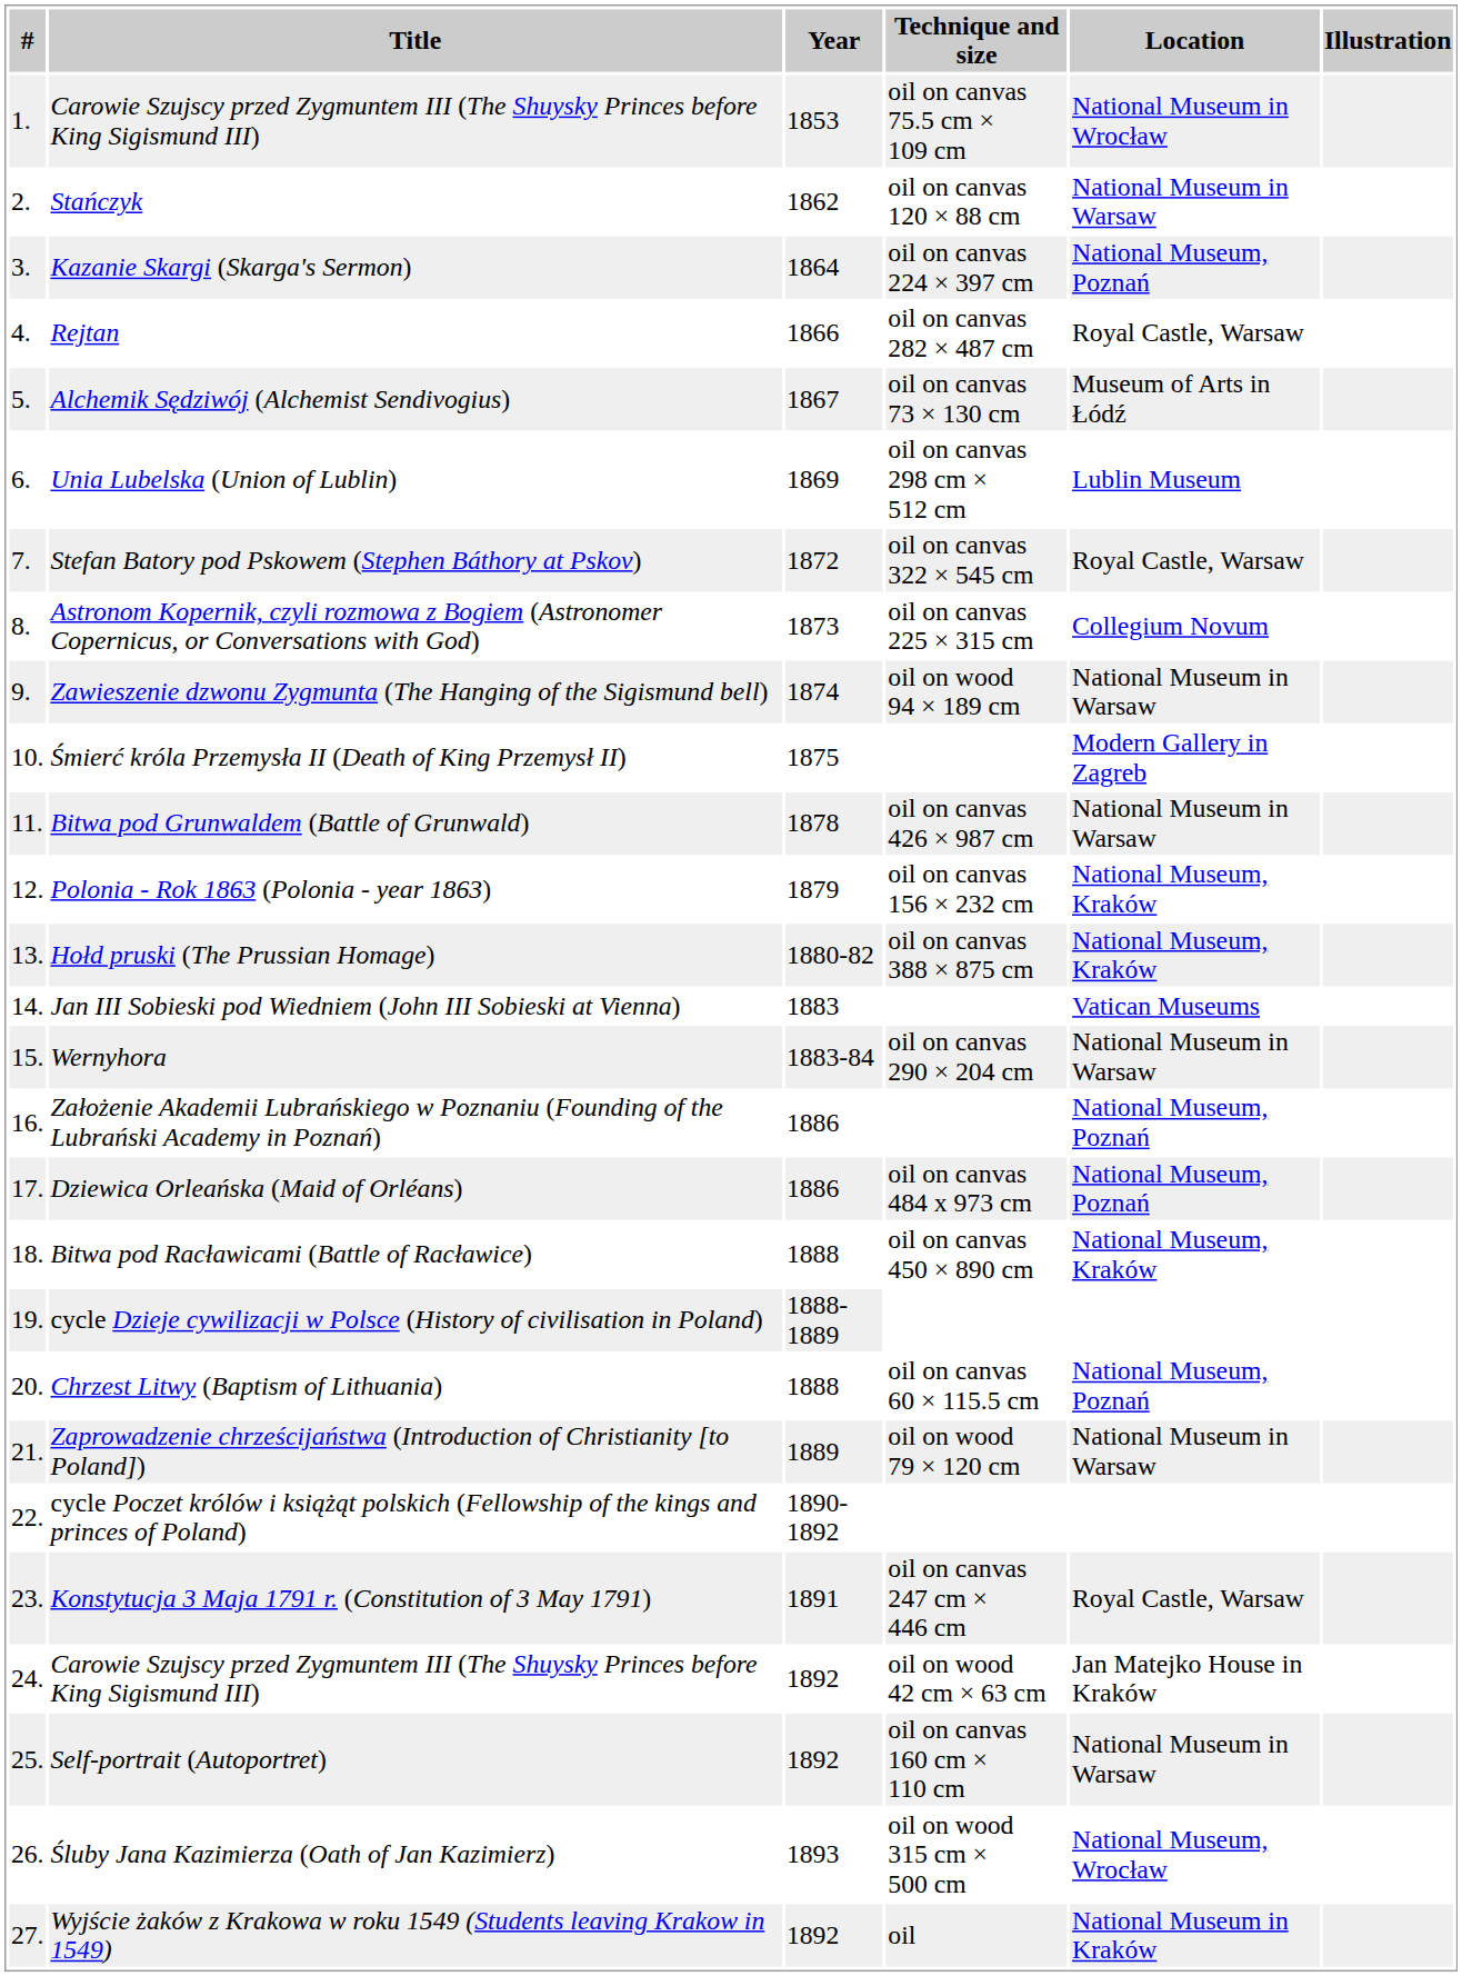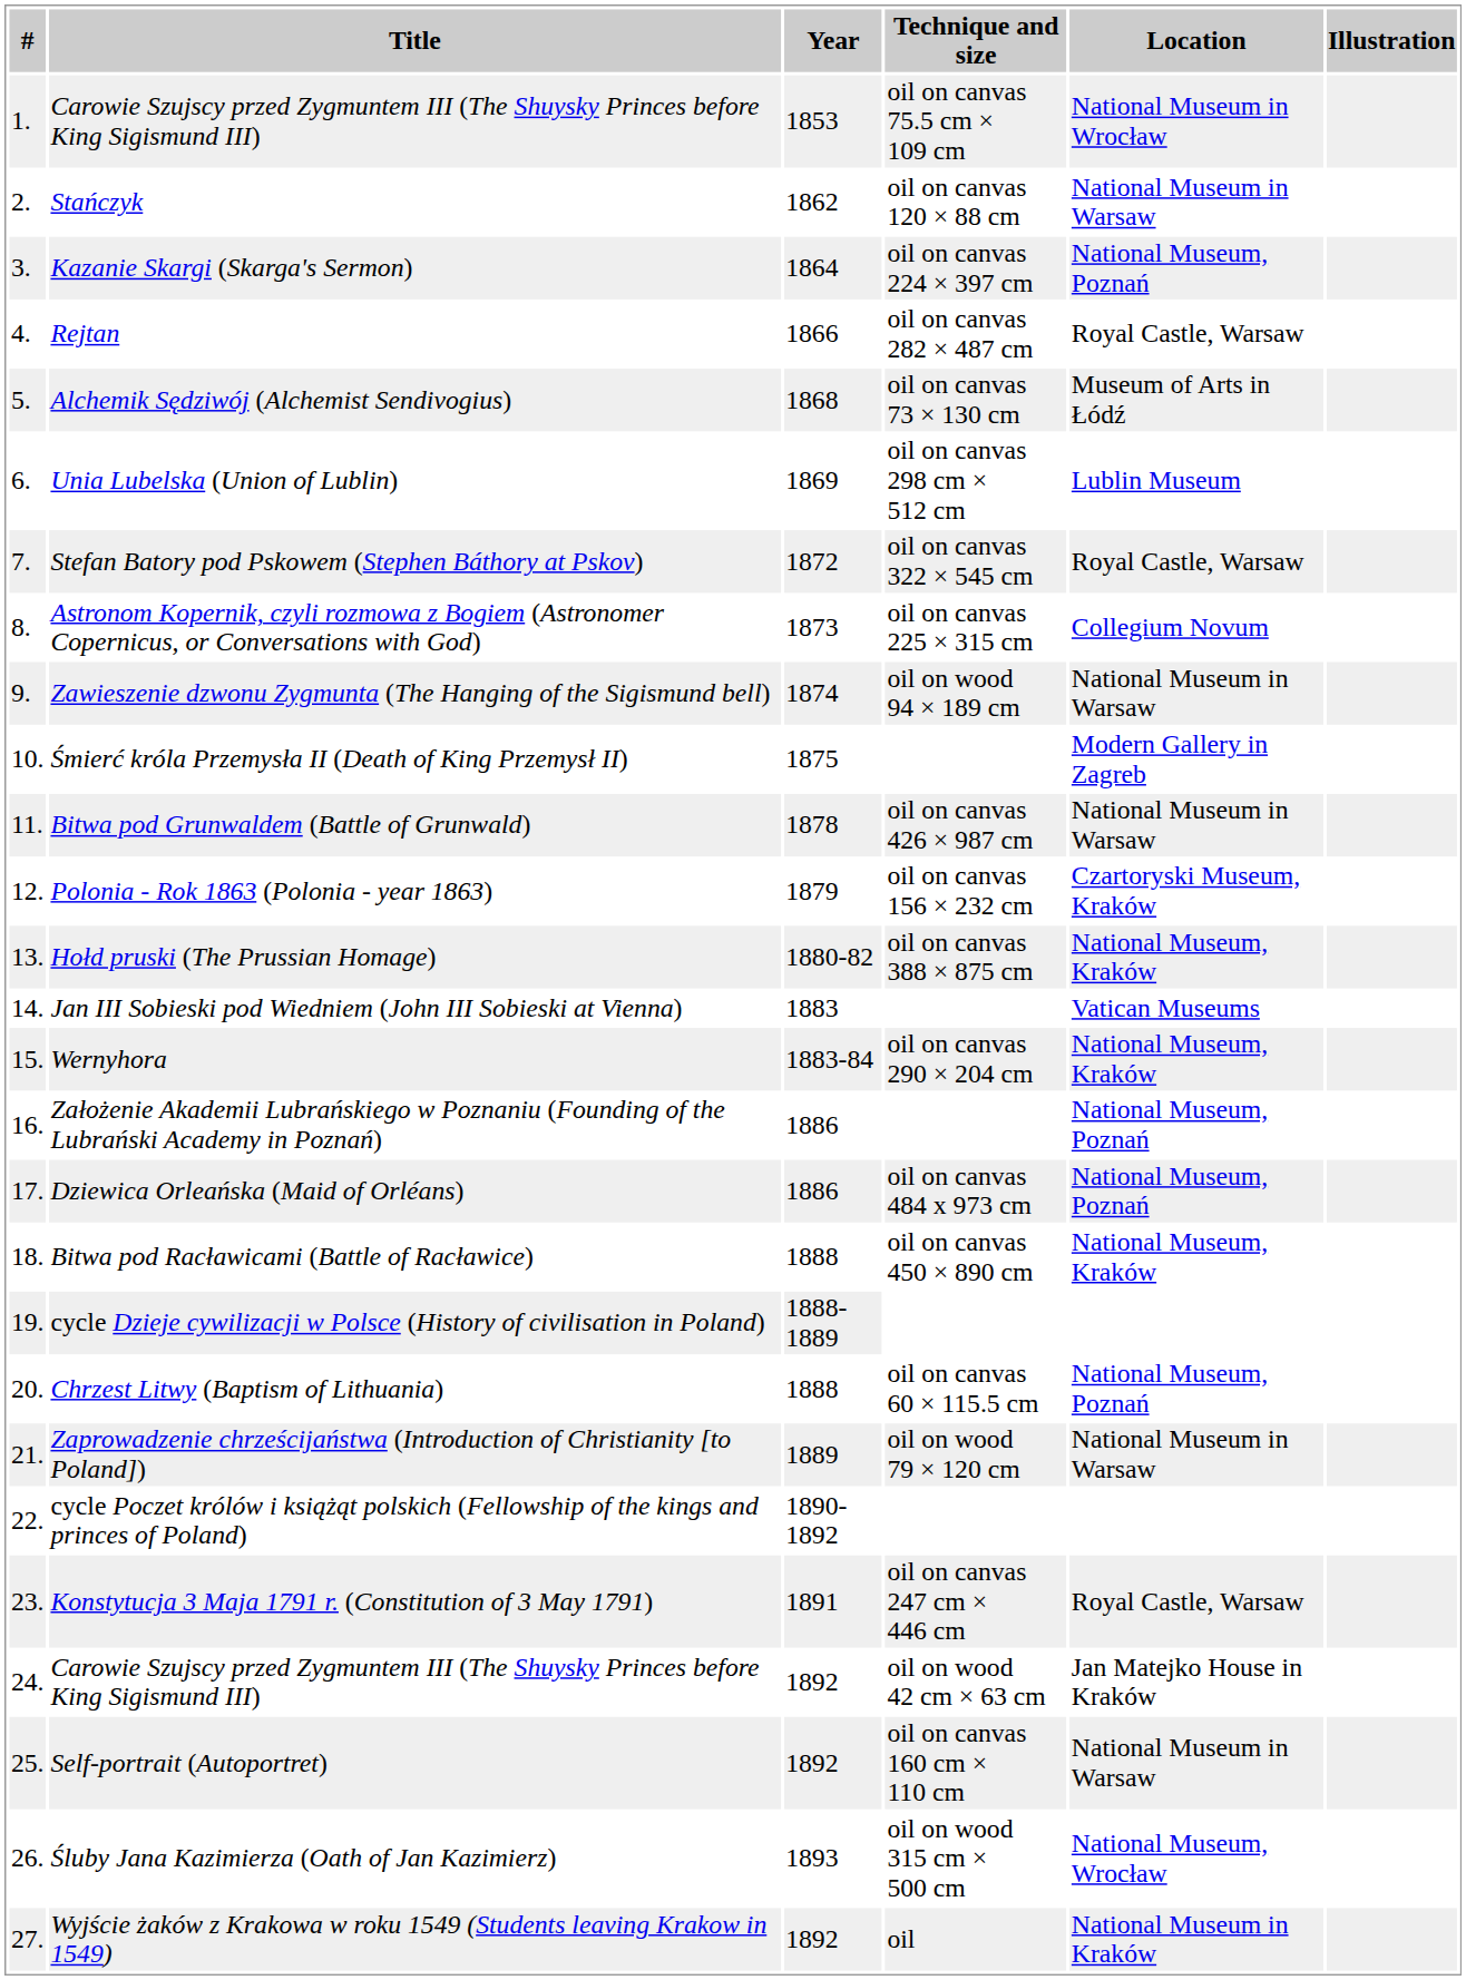Alchemik Sędziwój (Alchemist Sendivogius) | Year: 1867 -> 1868
Polonia - Rok 1863 (Polonia - year 1863) | Location: National Museum, Kraków -> Czartoryski Museum, Kraków
Wernyhora | Location: National Museum in Warsaw -> National Museum, Kraków
